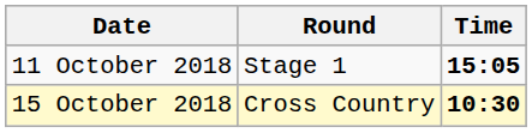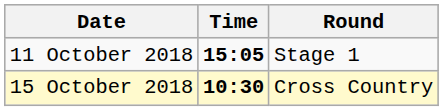columns swapped: Time <-> Round
